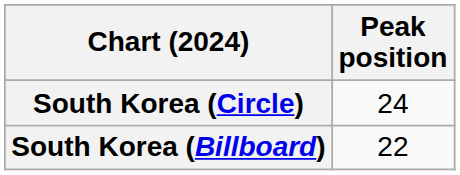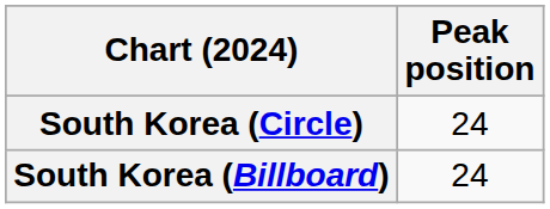South Korea (Billboard) | Peak position: 22 -> 24
